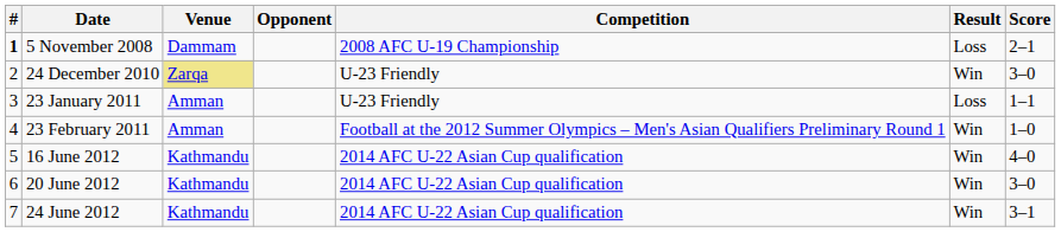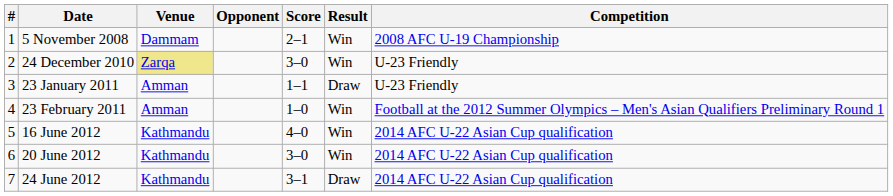columns swapped: Score <-> Competition
5 November 2008 | #: bold -> normal
5 November 2008 | Result: Loss -> Win
23 January 2011 | Result: Loss -> Draw
24 June 2012 | Result: Win -> Draw
